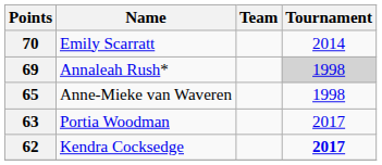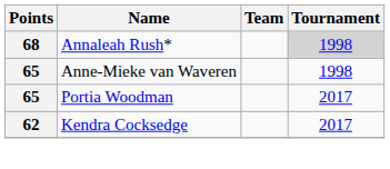- row: 70 | Emily Scarratt | 2014
Annaleah Rush* | Points: 69 -> 68
Portia Woodman | Points: 63 -> 65
Kendra Cocksedge | Tournament: bold -> normal
